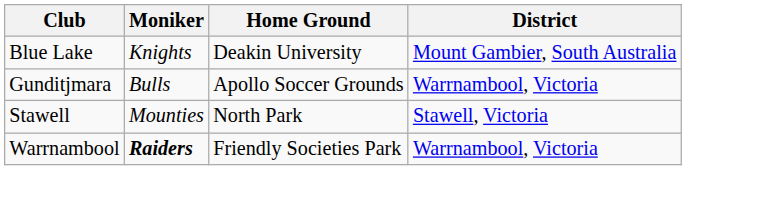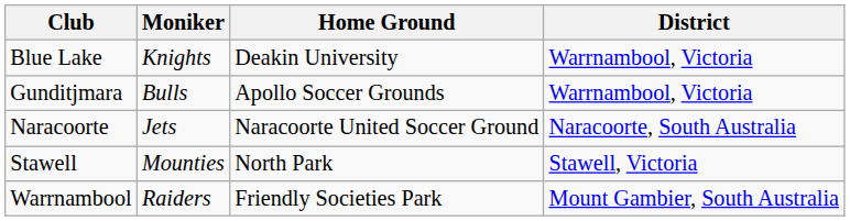Blue Lake | District: Mount Gambier, South Australia -> Warrnambool, Victoria
+ row: Naracoorte | Jets | Naracoorte United Soccer Ground | Naracoorte, South Australia
Warrnambool | Moniker: bold -> normal
Warrnambool | District: Warrnambool, Victoria -> Mount Gambier, South Australia
